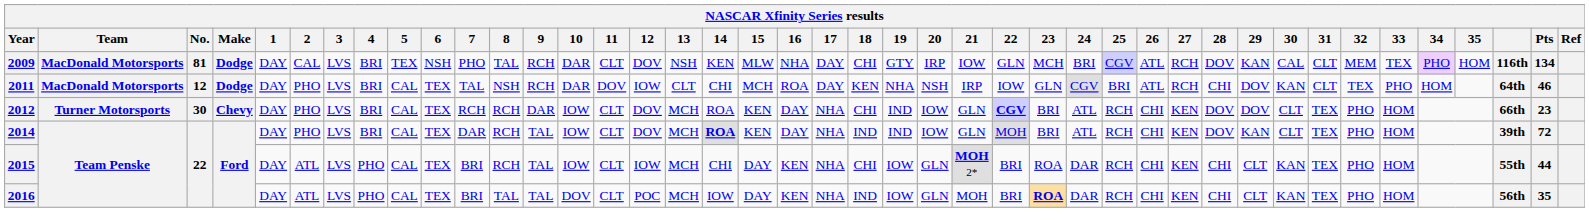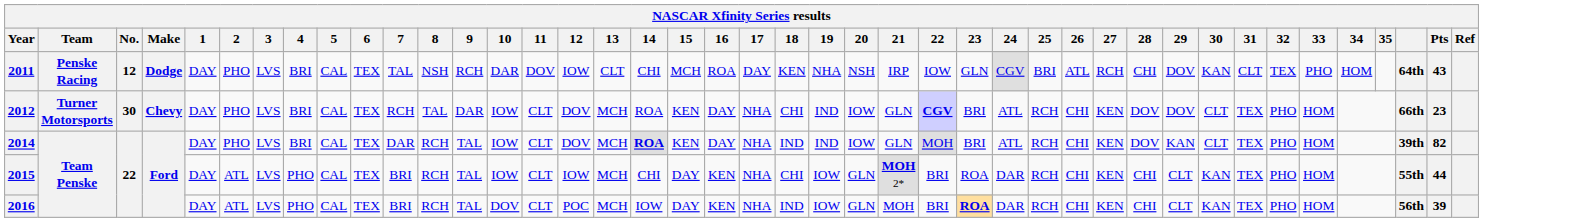- row: 2009 | MacDonald Motorsports | 81 | Dodge | DAY | CAL | LVS | BRI | TEX | NSH | PHO | TAL | RCH | DAR | CLT | DOV | NSH | KEN | MLW | NHA | DAY | CHI | GTY | IRP | IOW | GLN | MCH | BRI | CGV | ATL | RCH | DOV | KAN | CAL | CLT | MEM | TEX | PHO | HOM | 116th | 134
2011 | Team: MacDonald Motorsports -> Penske Racing
2011 | Pts: 46 -> 43
2012 | 8: RCH -> TAL
2014 | Pts: 72 -> 82
2016 | 8: TAL -> RCH
2016 | Pts: 35 -> 39
